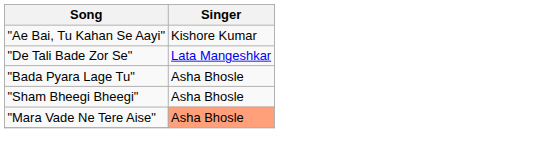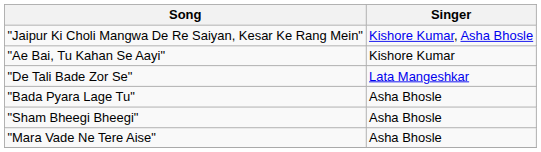+ row: "Jaipur Ki Choli Mangwa De Re Saiyan, Kesar Ke Rang Mein" | Kishore Kumar, Asha Bhosle
"Mara Vade Ne Tere Aise" | Singer: lightsalmon background -> no background
